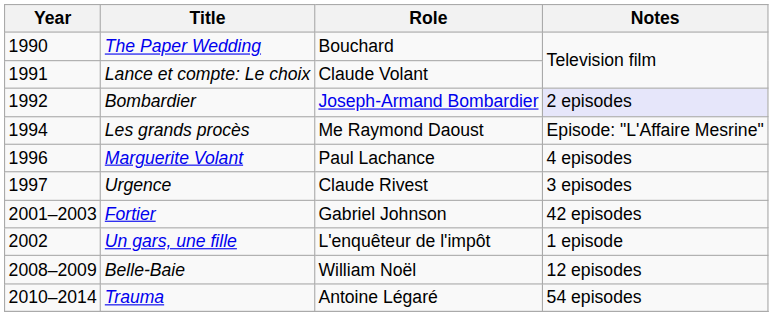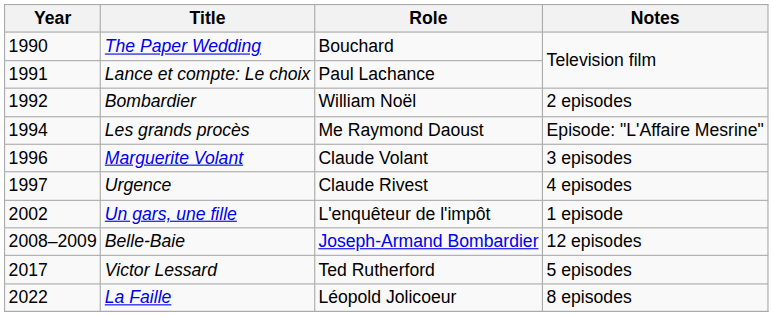Lance et compte: Le choix | Role: Claude Volant -> Paul Lachance
Bombardier | Role: Joseph-Armand Bombardier -> William Noël
Bombardier | Notes: lavender background -> no background
Marguerite Volant | Role: Paul Lachance -> Claude Volant
Marguerite Volant | Notes: 4 episodes -> 3 episodes
Urgence | Notes: 3 episodes -> 4 episodes
- row: 2001–2003 | Fortier | Gabriel Johnson | 42 episodes
Belle-Baie | Role: William Noël -> Joseph-Armand Bombardier
- row: 2010–2014 | Trauma | Antoine Légaré | 54 episodes
+ row: 2017 | Victor Lessard | Ted Rutherford | 5 episodes
+ row: 2022 | La Faille | Léopold Jolicoeur | 8 episodes
